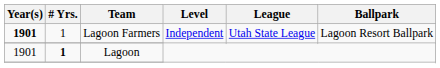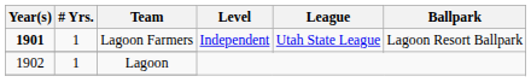Lagoon | Year(s): 1901 -> 1902
Lagoon | # Yrs.: bold -> normal
